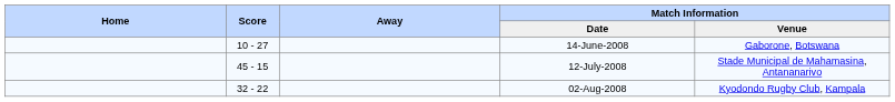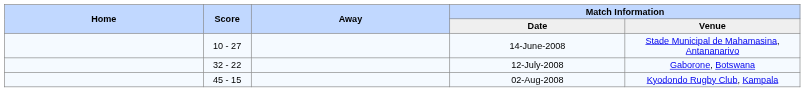14-June-2008 | Match Information / Venue: Gaborone, Botswana -> Stade Municipal de Mahamasina, Antananarivo
12-July-2008 | Score: 45 - 15 -> 32 - 22
12-July-2008 | Match Information / Venue: Stade Municipal de Mahamasina, Antananarivo -> Gaborone, Botswana
02-Aug-2008 | Score: 32 - 22 -> 45 - 15
